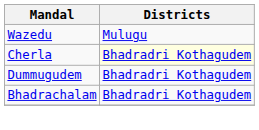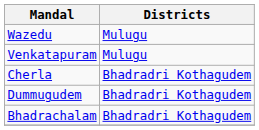+ row: Venkatapuram | Mulugu
Cherla | Districts: lightyellow background -> no background
